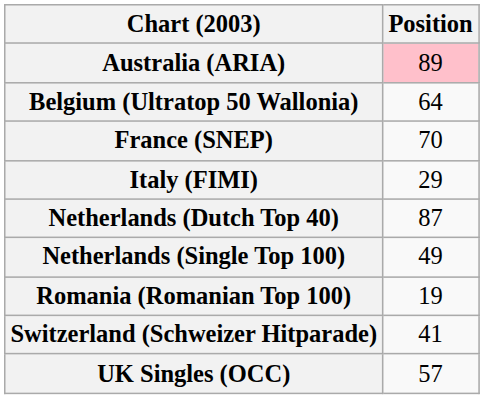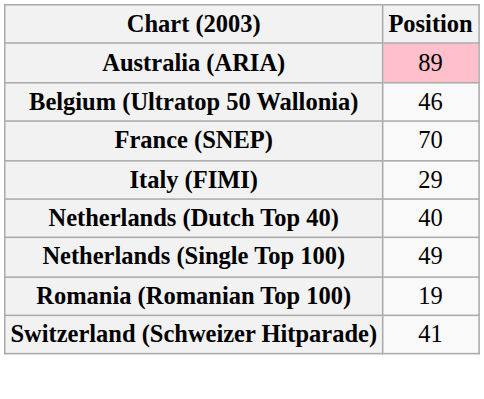Belgium (Ultratop 50 Wallonia) | Position: 64 -> 46
Netherlands (Dutch Top 40) | Position: 87 -> 40
- row: UK Singles (OCC) | 57
